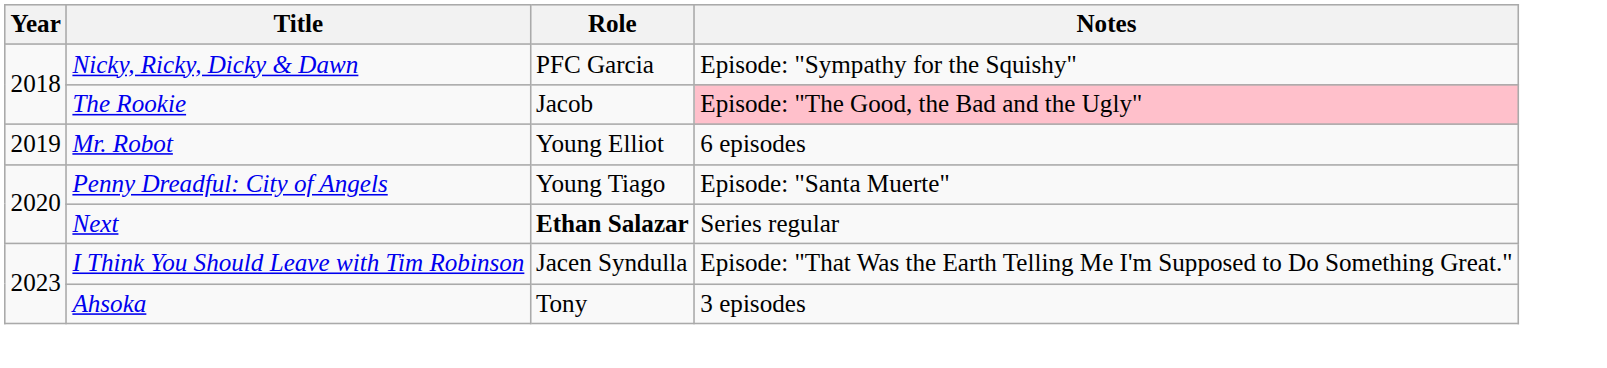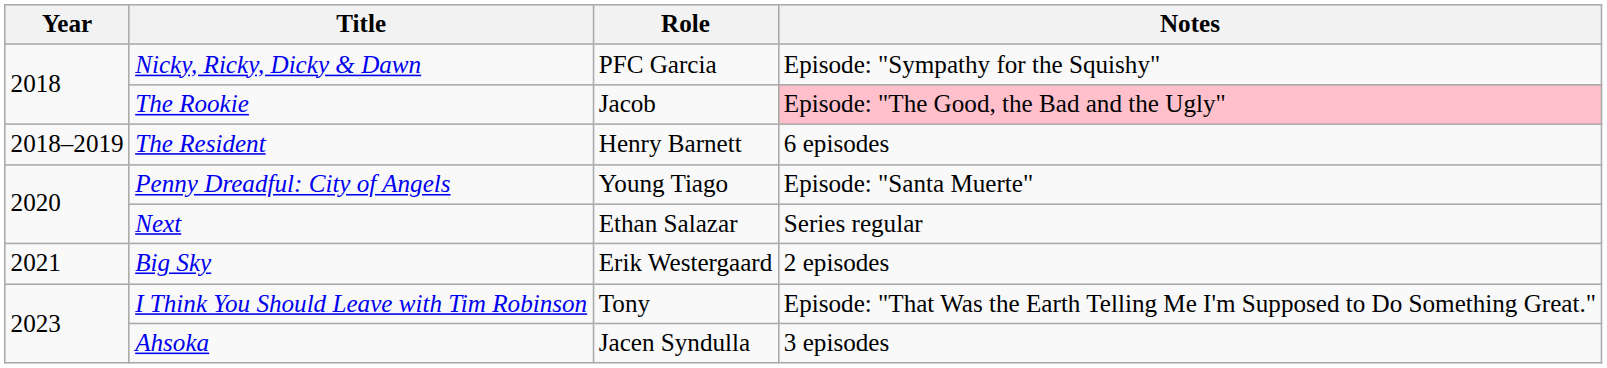+ row: 2018–2019 | The Resident | Henry Barnett | 6 episodes
- row: 2019 | Mr. Robot | Young Elliot | 6 episodes
Next | Role: bold -> normal
+ row: 2021 | Big Sky | Erik Westergaard | 2 episodes
I Think You Should Leave with Tim Robinson | Role: Jacen Syndulla -> Tony
Ahsoka | Role: Tony -> Jacen Syndulla
